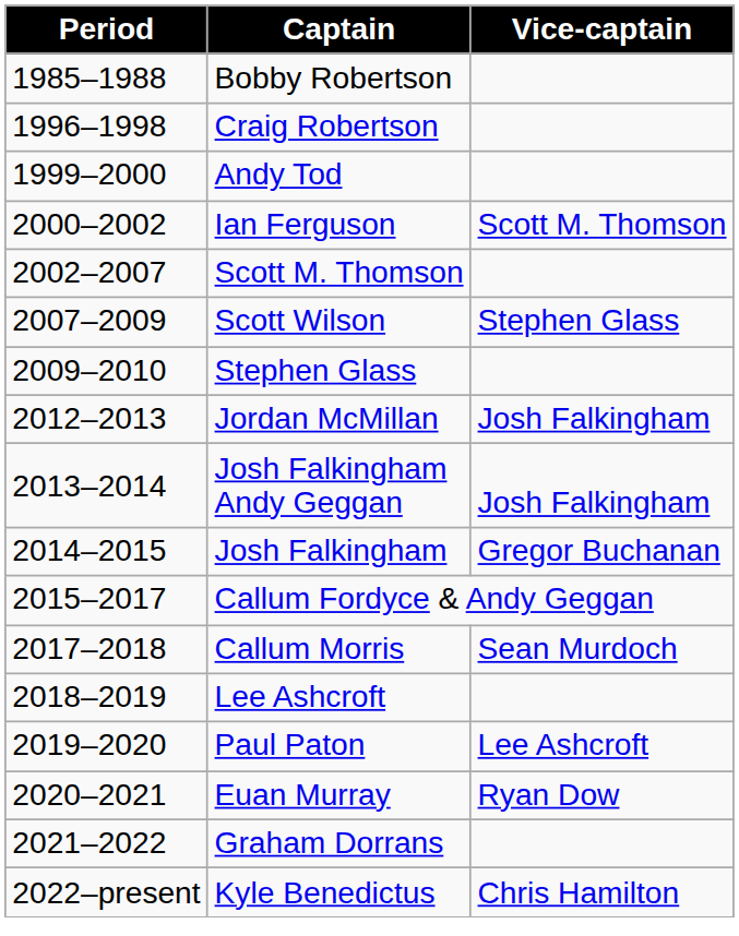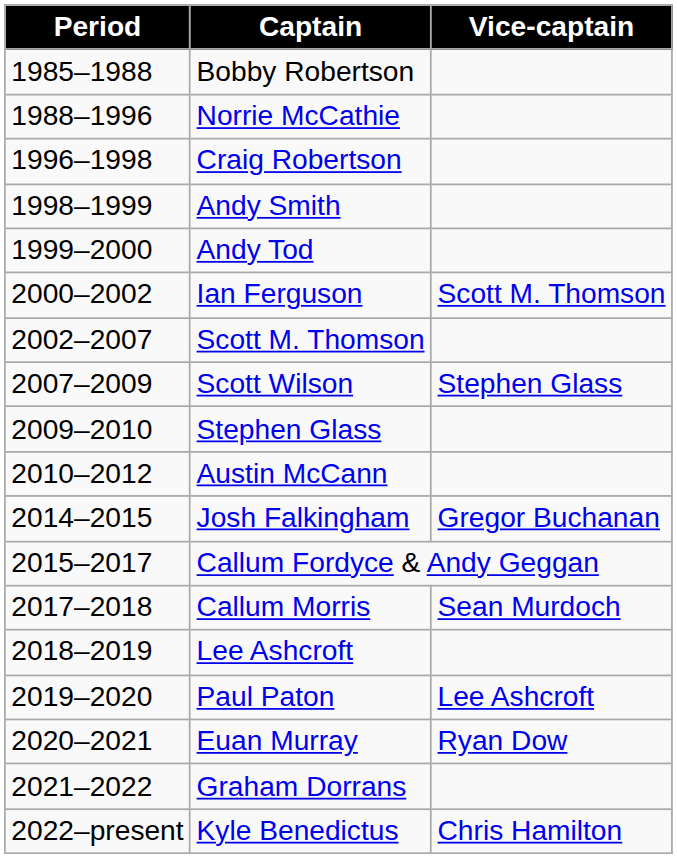+ row: 1988–1996 | Norrie McCathie
+ row: 1998–1999 | Andy Smith
+ row: 2010–2012 | Austin McCann
- row: 2012–2013 | Jordan McMillan | Josh Falkingham
- row: 2013–2014 | Josh Falkingham Andy Geggan | Josh Falkingham
